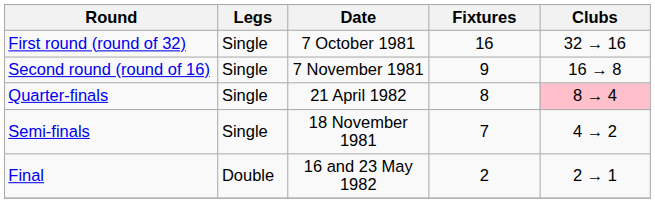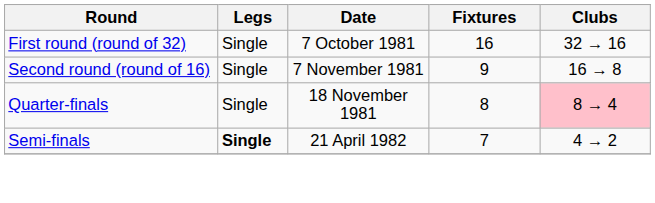Quarter-finals | Date: 21 April 1982 -> 18 November 1981
Semi-finals | Legs: normal -> bold
Semi-finals | Date: 18 November 1981 -> 21 April 1982
- row: Final | Double | 16 and 23 May 1982 | 2 | 2 → 1
